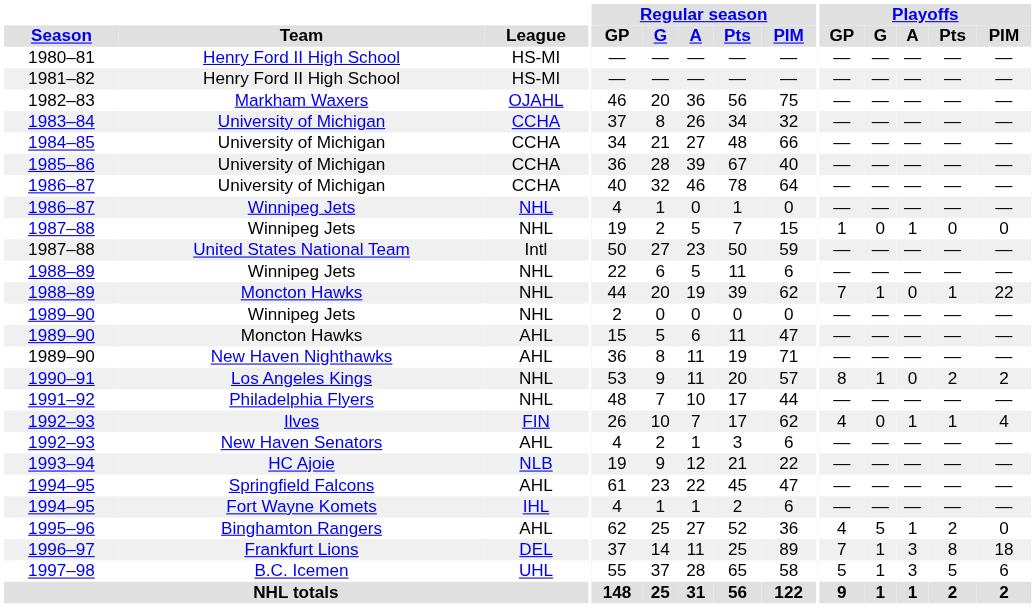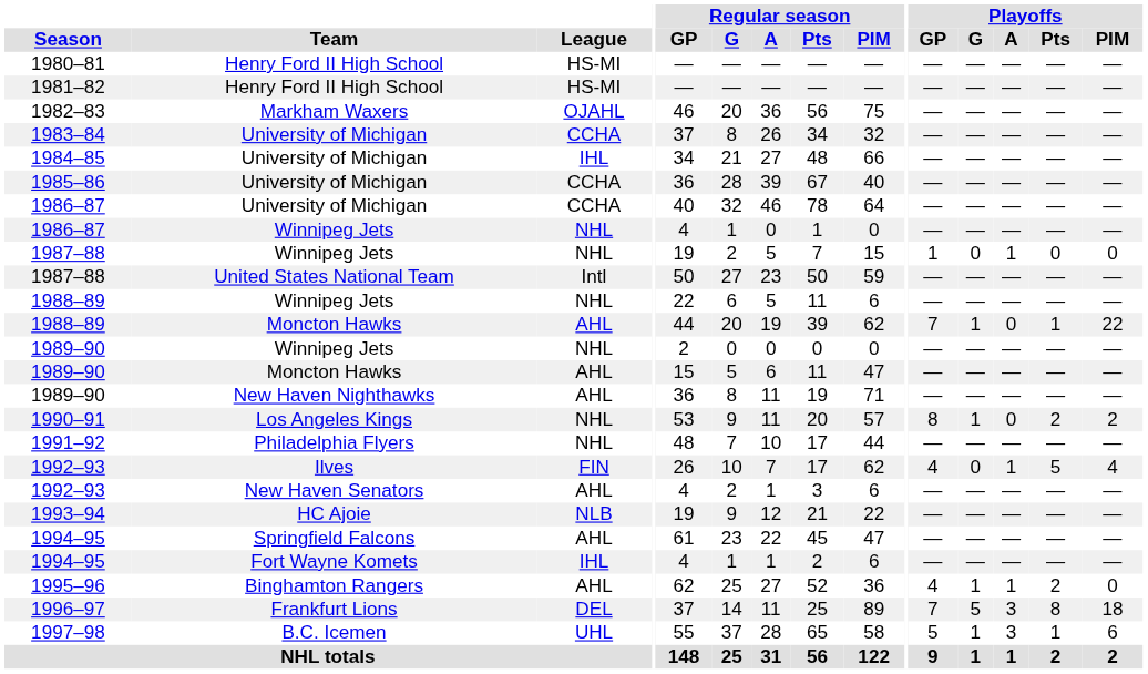1984–85 | League: CCHA -> IHL
1988–89 / Moncton Hawks | League: NHL -> AHL
1992–93 / Ilves | Playoffs / Pts: 1 -> 5
1995–96 | Playoffs / G: 5 -> 1
1996–97 | Playoffs / G: 1 -> 5
1997–98 | Playoffs / Pts: 5 -> 1
